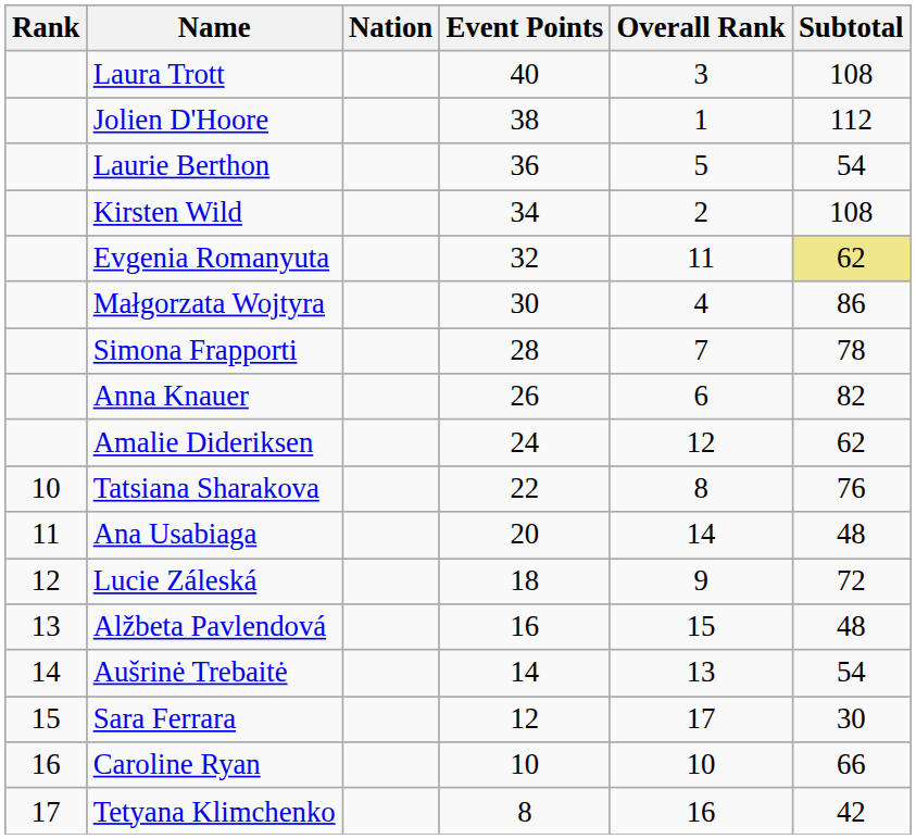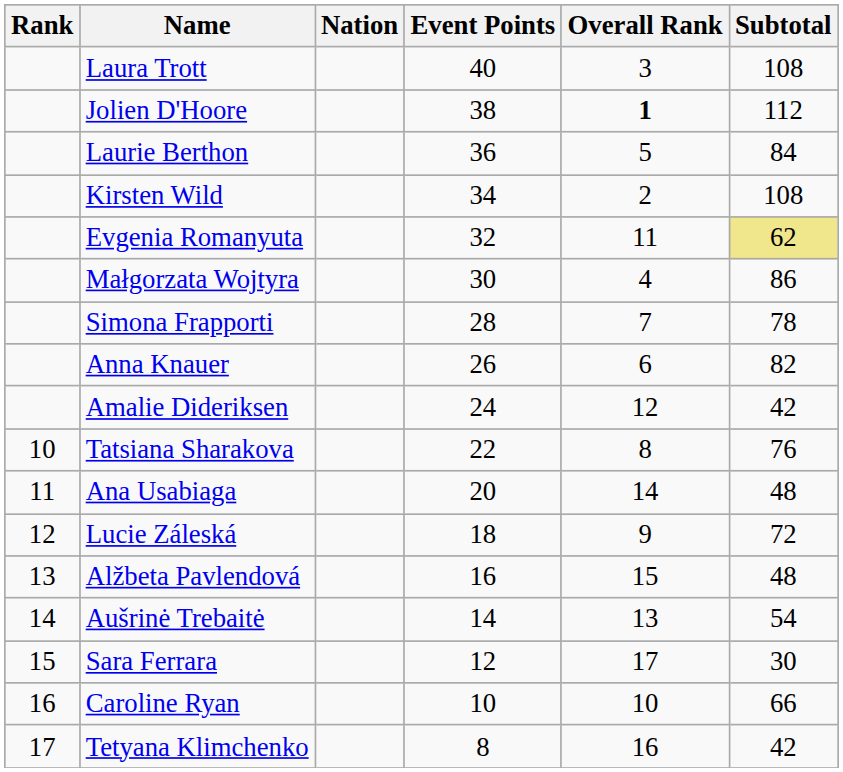Jolien D'Hoore | Overall Rank: normal -> bold
Laurie Berthon | Subtotal: 54 -> 84
Amalie Dideriksen | Subtotal: 62 -> 42
